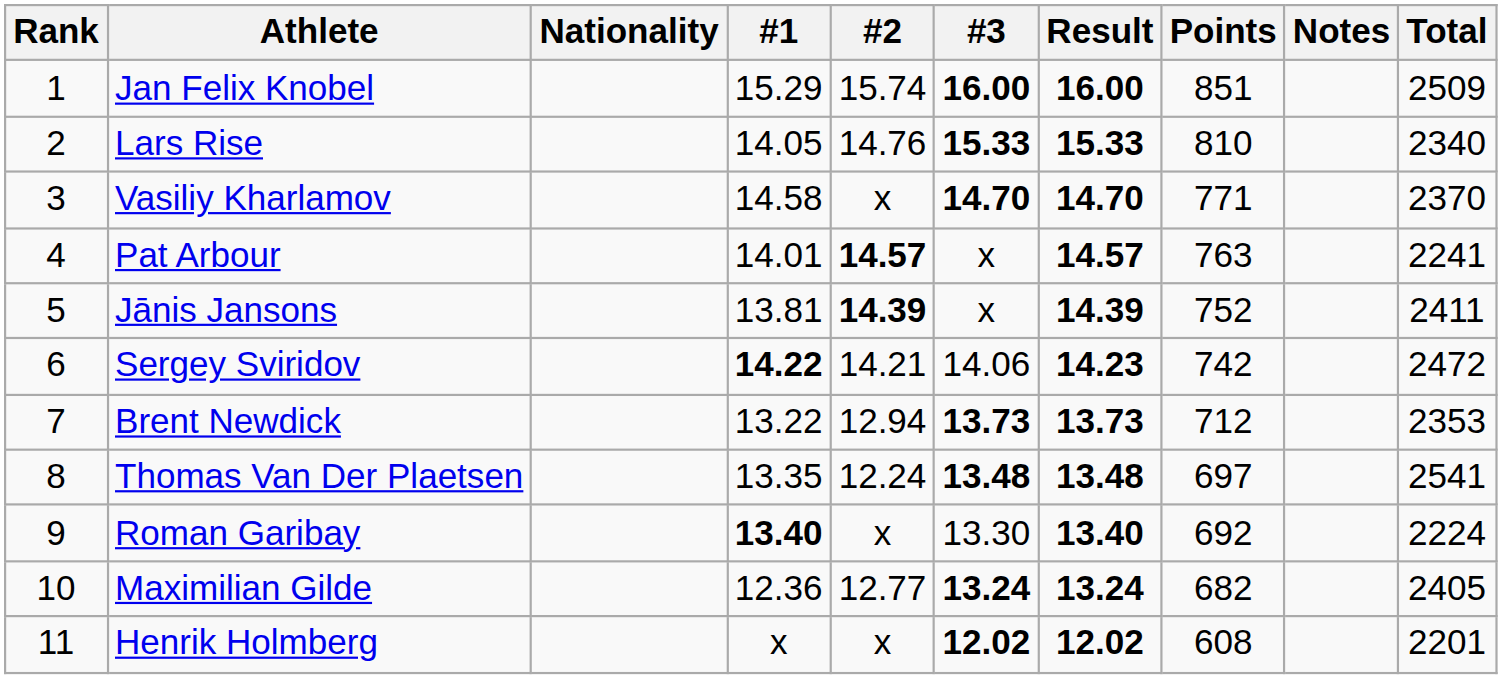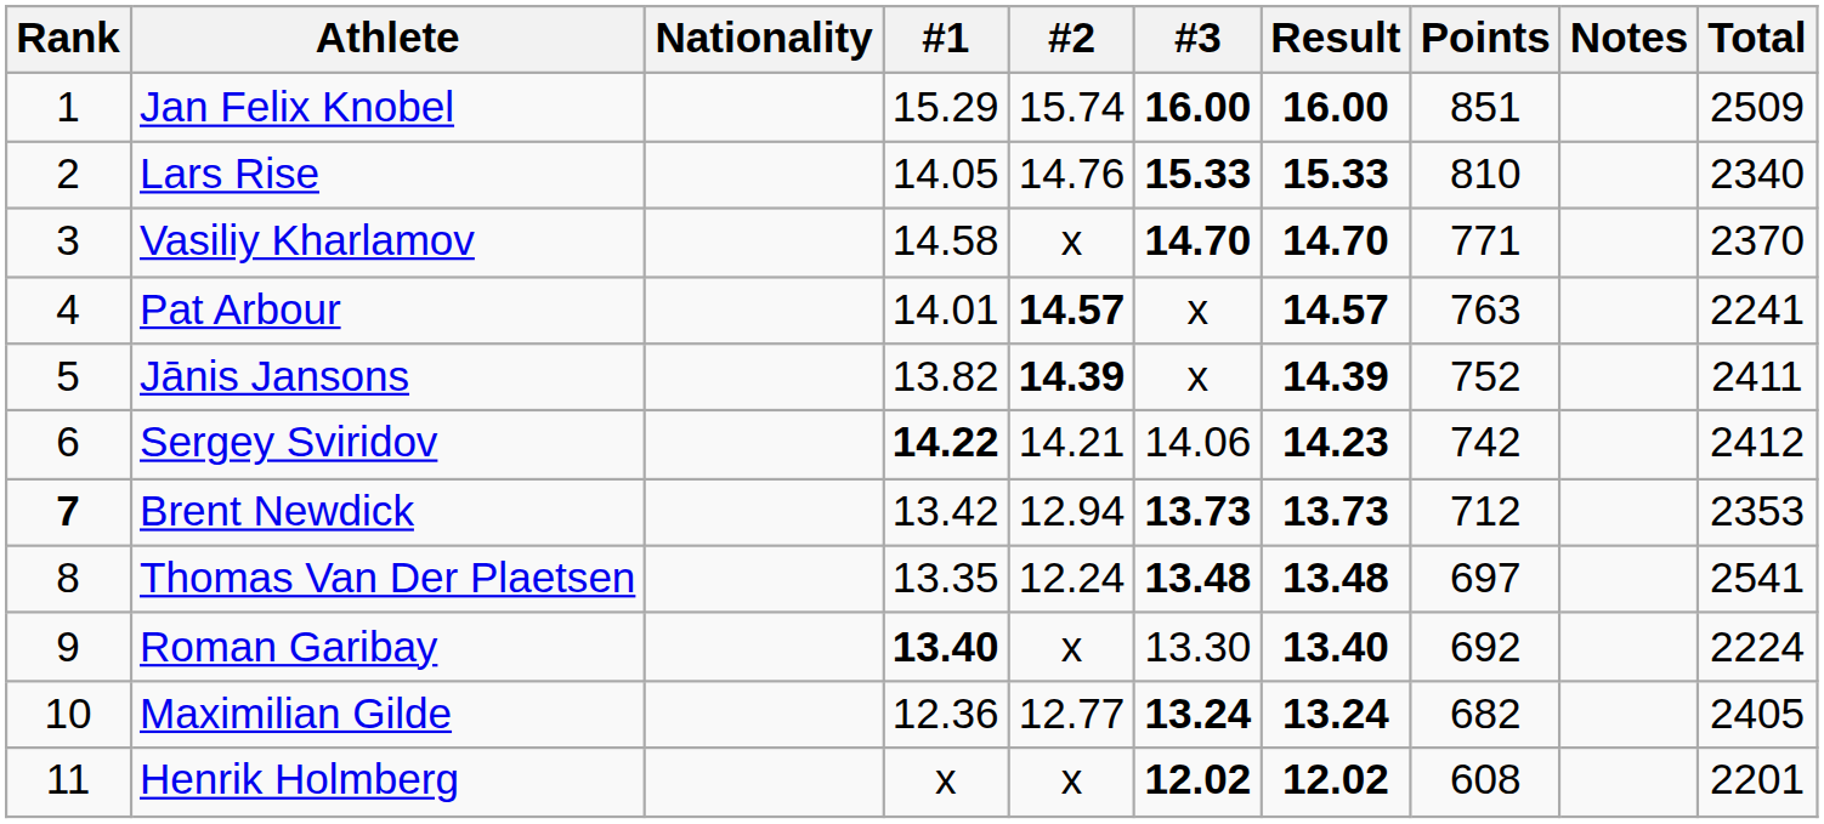Jānis Jansons | #1: 13.81 -> 13.82
Sergey Sviridov | Total: 2472 -> 2412
Brent Newdick | Rank: normal -> bold
Brent Newdick | #1: 13.22 -> 13.42
